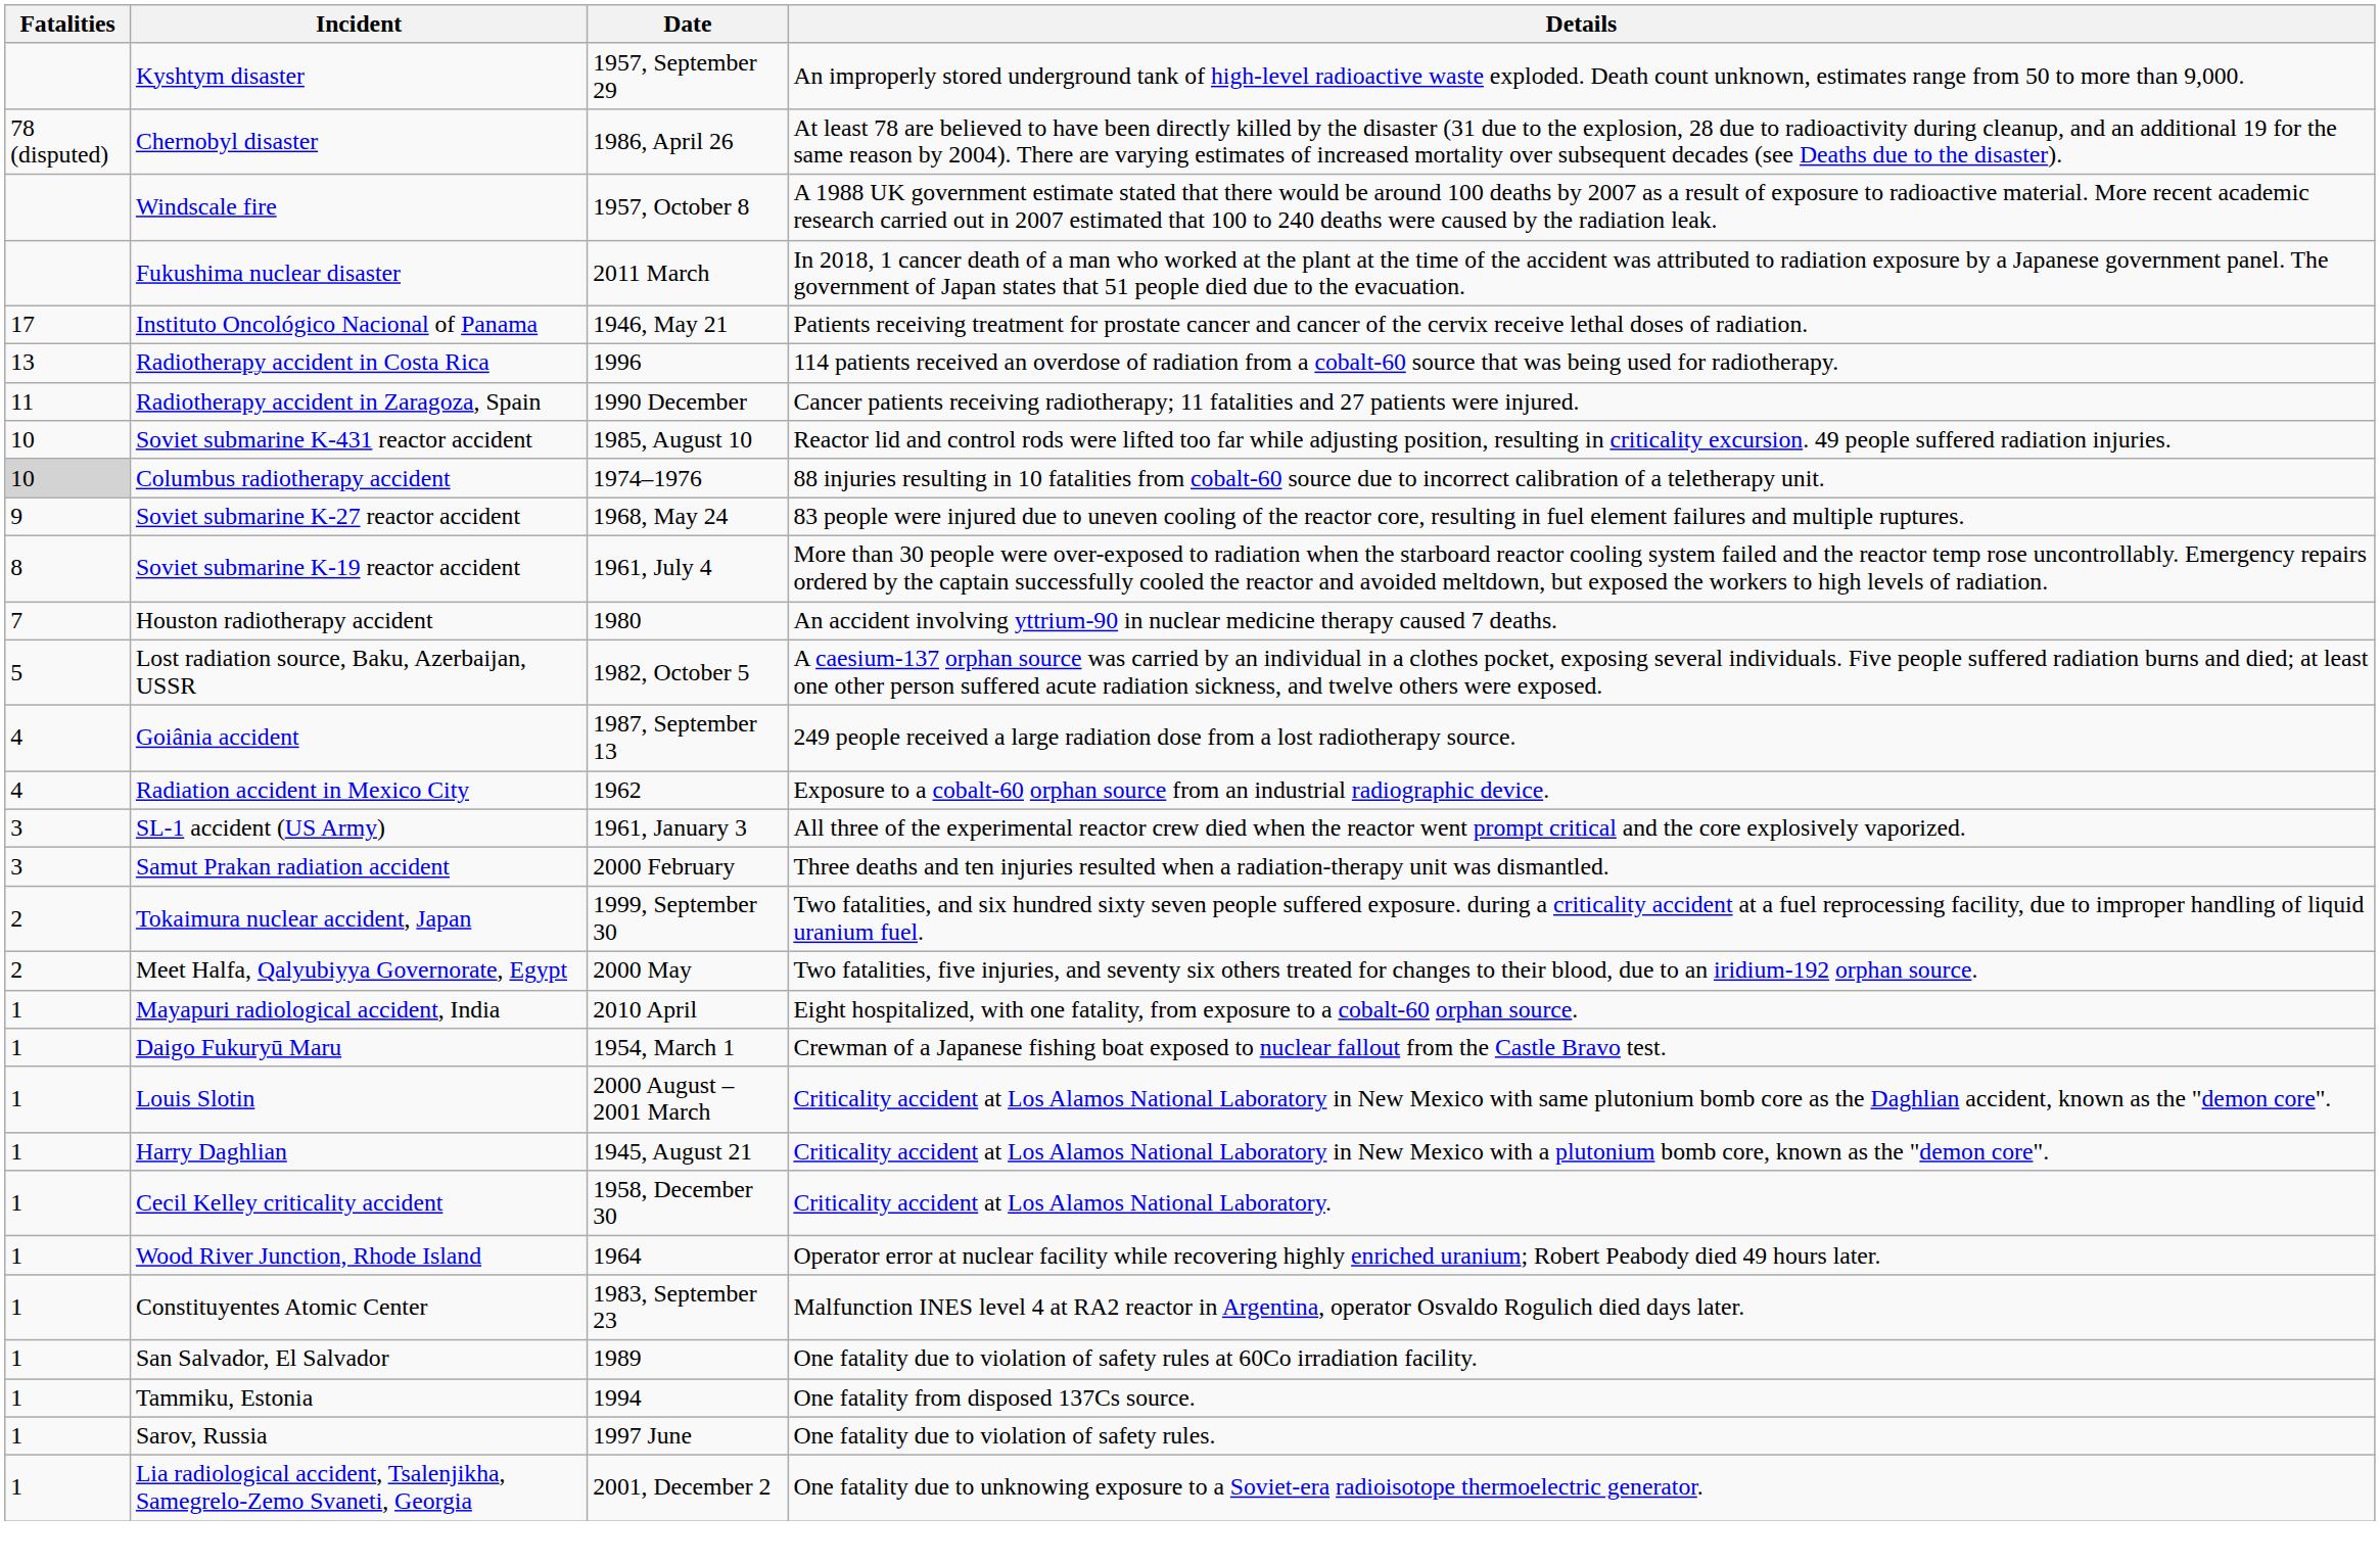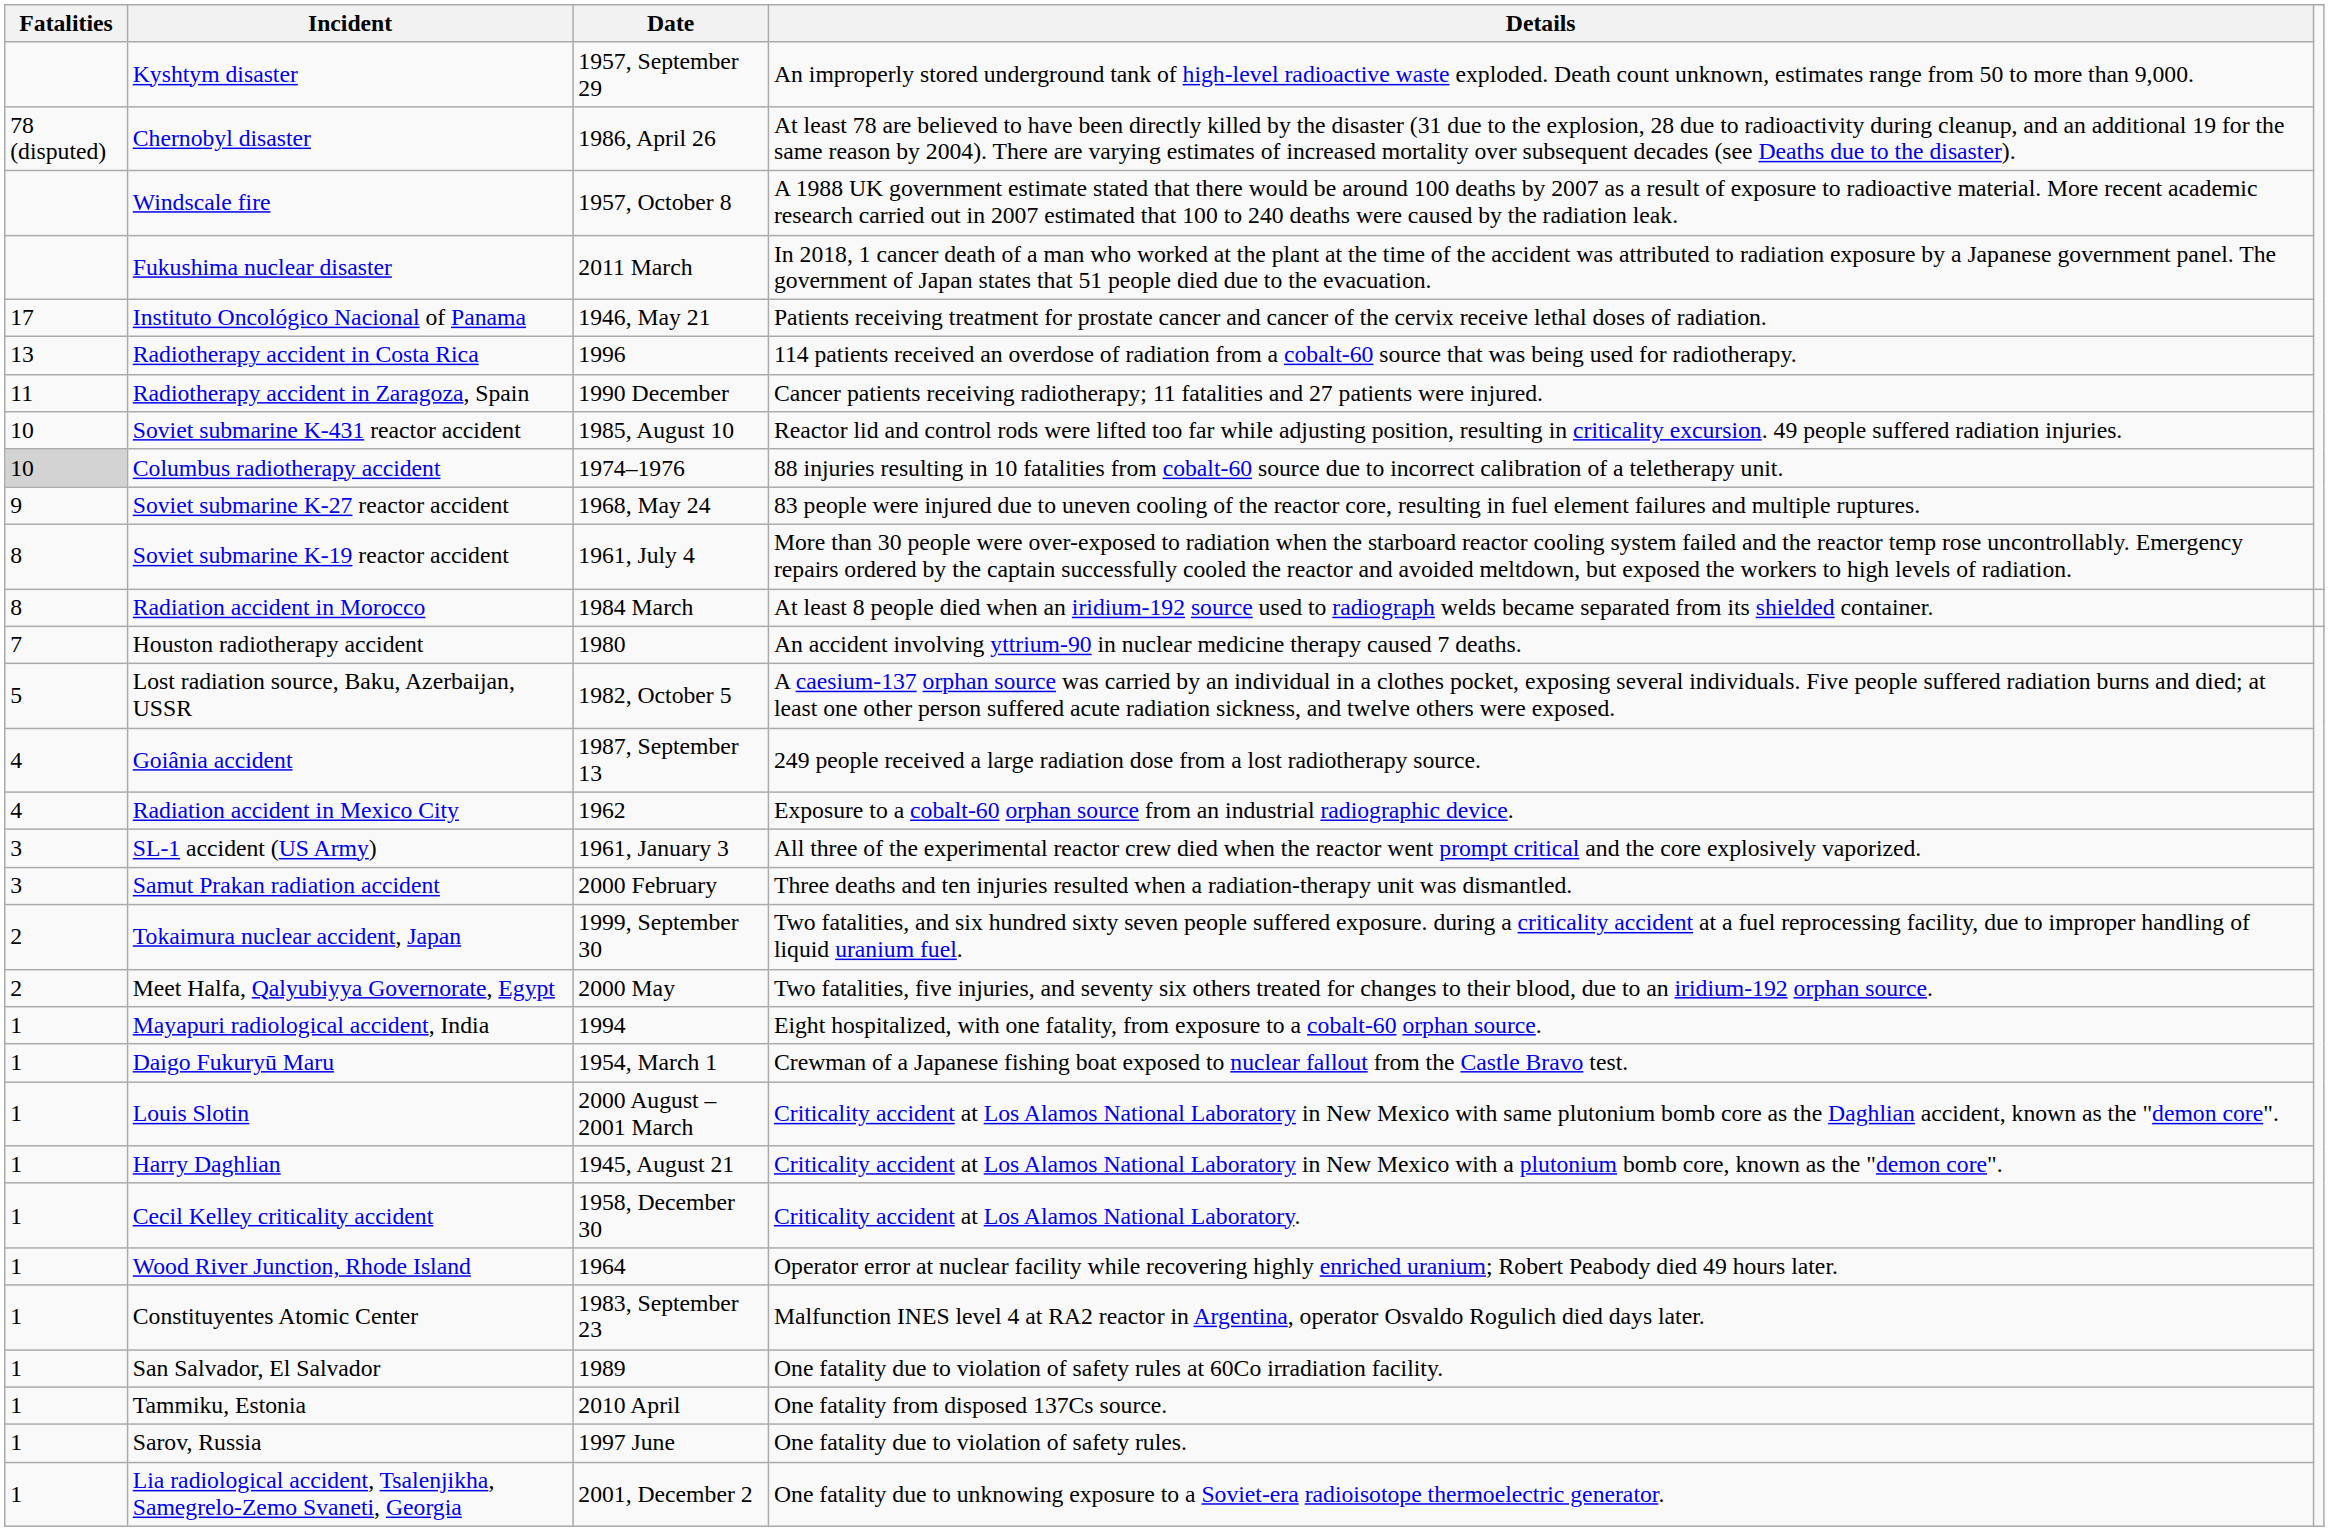+ row: 8 | Radiation accident in Morocco | 1984 March | At least 8 people died when an iridium-192 source used to radiograph welds became separated from its shielded container.
Mayapuri radiological accident, India | Date: 2010 April -> 1994
Tammiku, Estonia | Date: 1994 -> 2010 April
